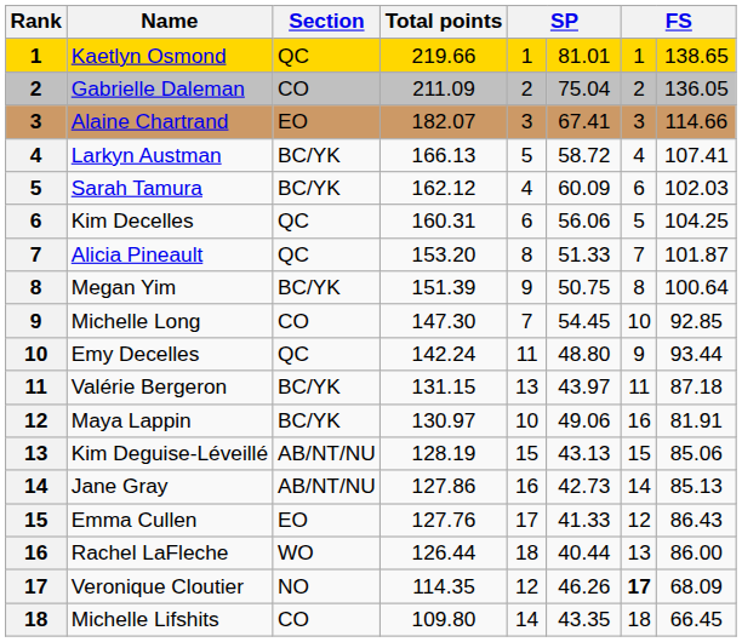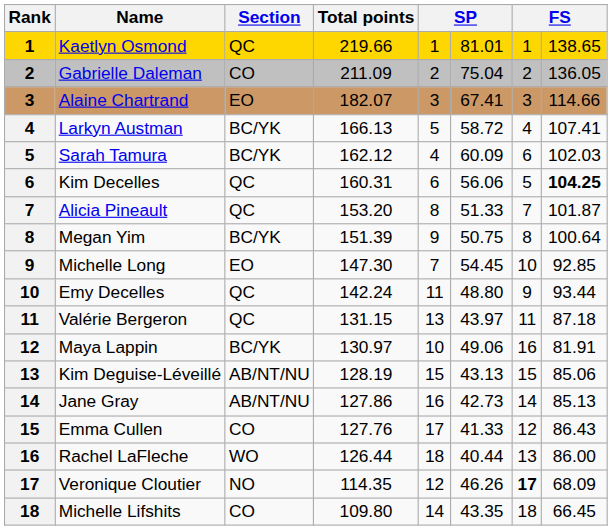Kim Decelles | column 8: normal -> bold
Michelle Long | Section: CO -> EO
Valérie Bergeron | Section: BC/YK -> QC
Emma Cullen | Section: EO -> CO
